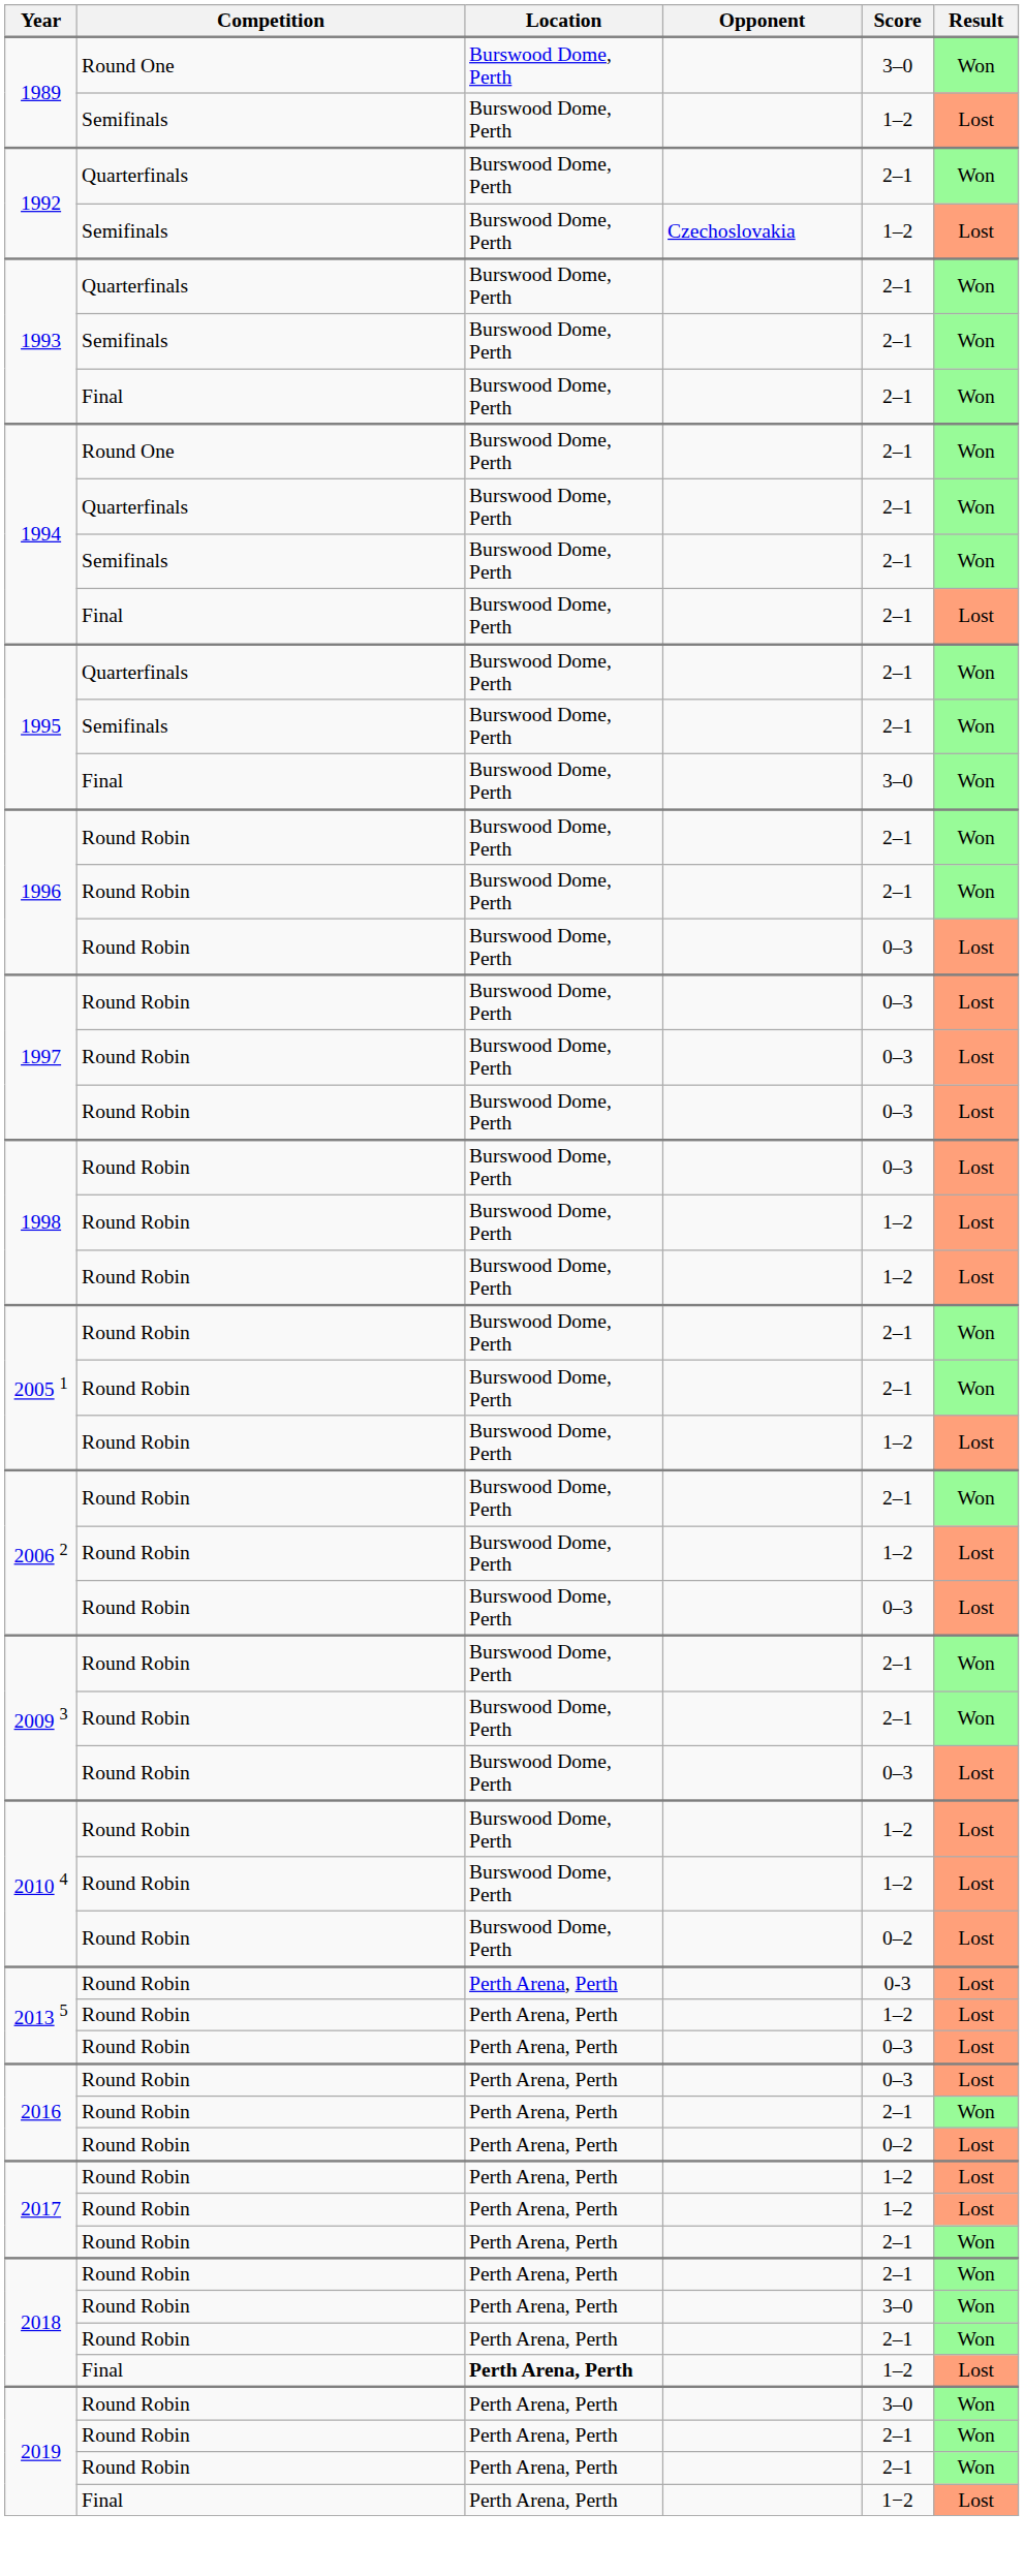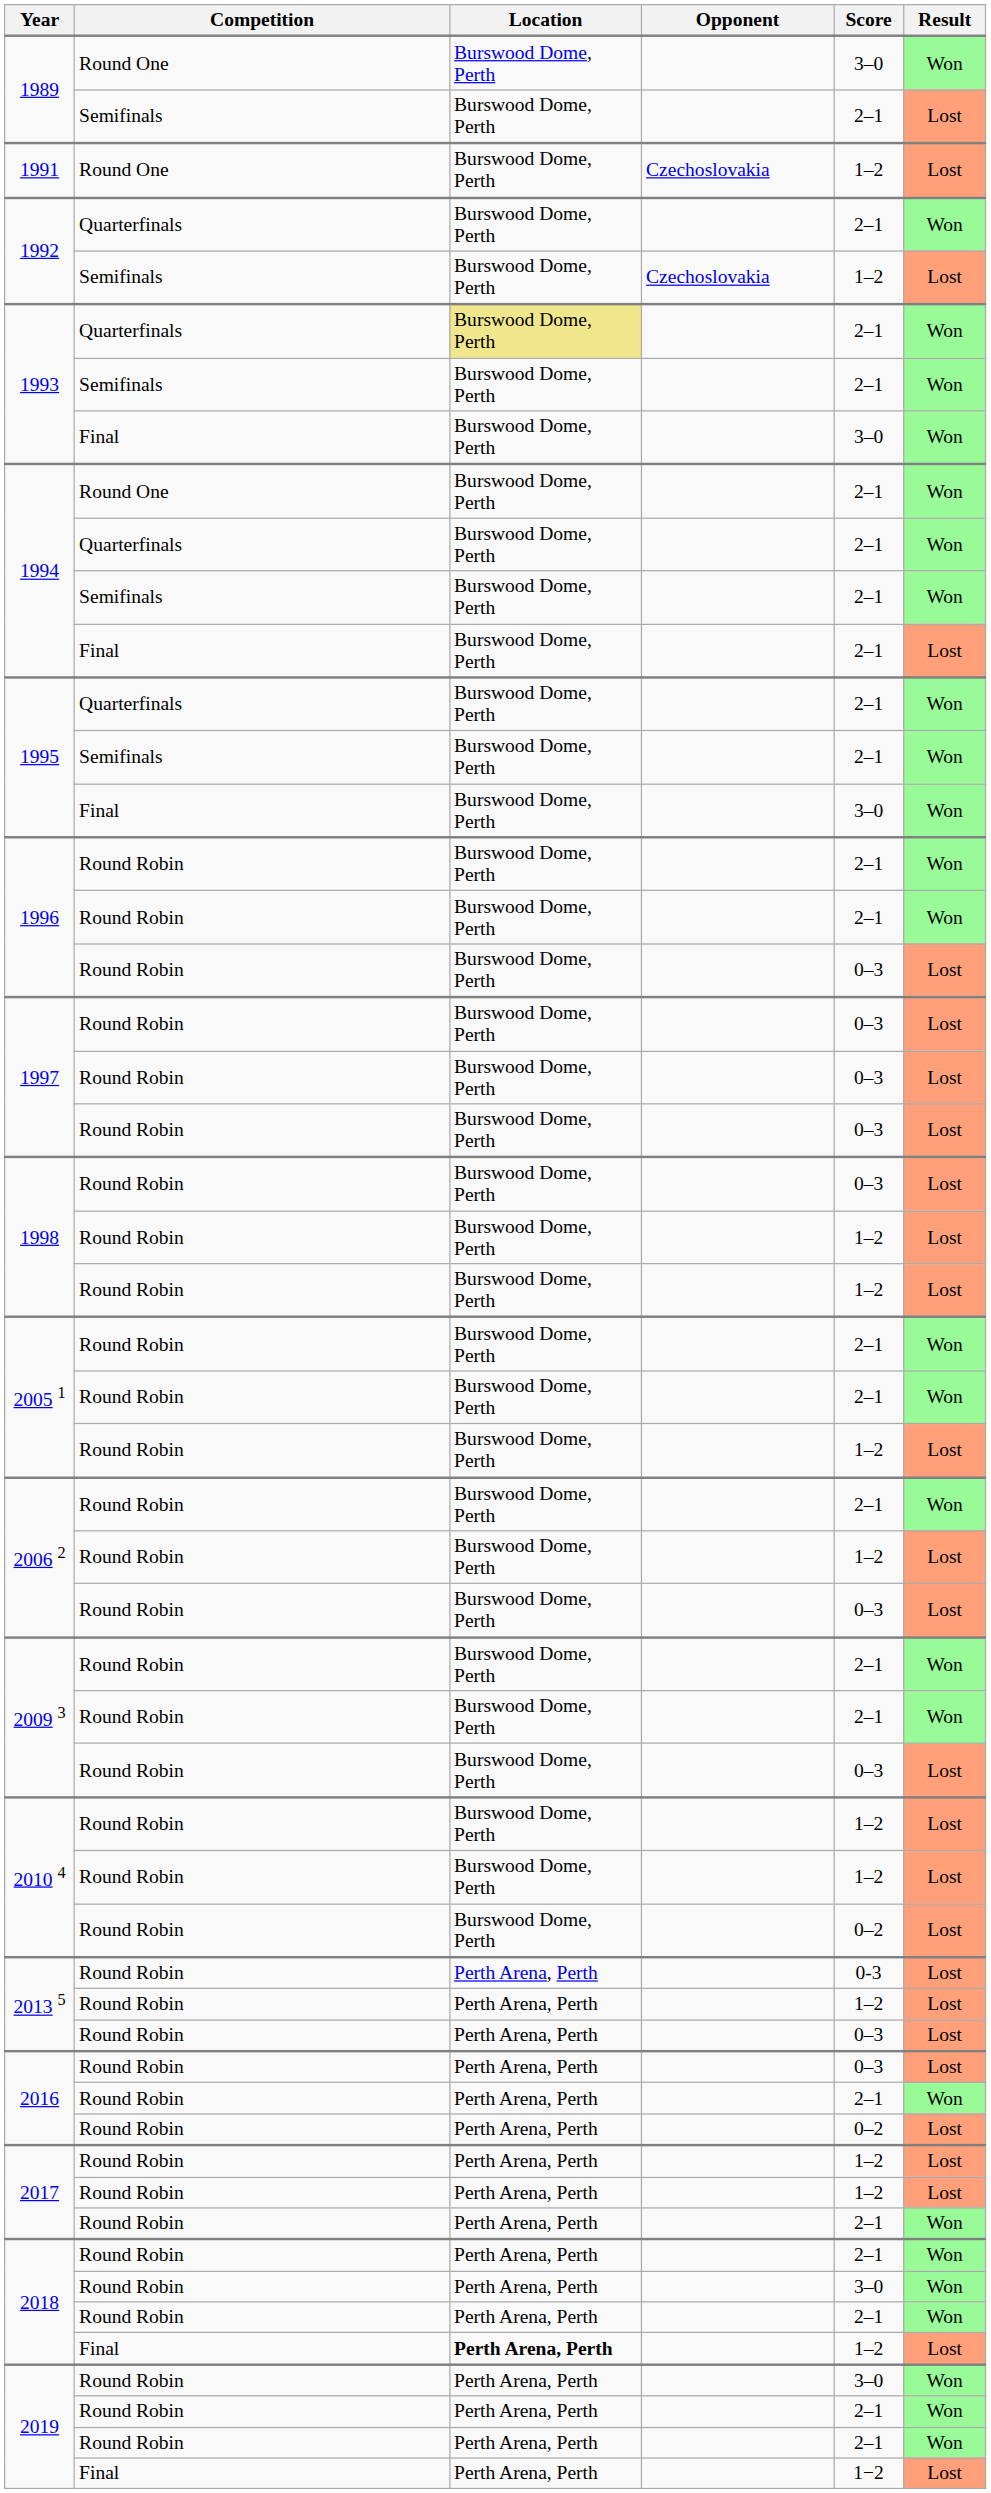1989 / Semifinals | Score: 1–2 -> 2–1
+ row: 1991 | Round One | Burswood Dome, Perth | Czechoslovakia | 1–2 | Lost
1993 / Quarterfinals | Location: no background -> khaki background
1993 / Final | Score: 2–1 -> 3–0
